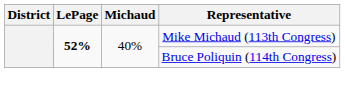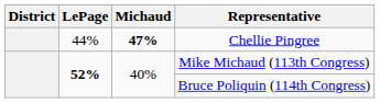+ row: 44% | 47% | Chellie Pingree
